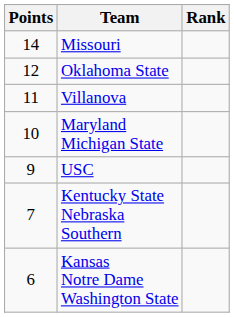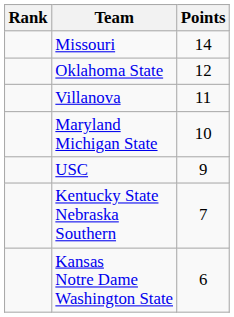columns swapped: Rank <-> Points
